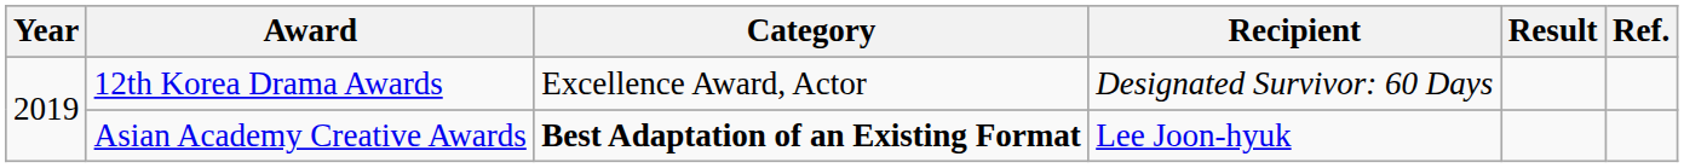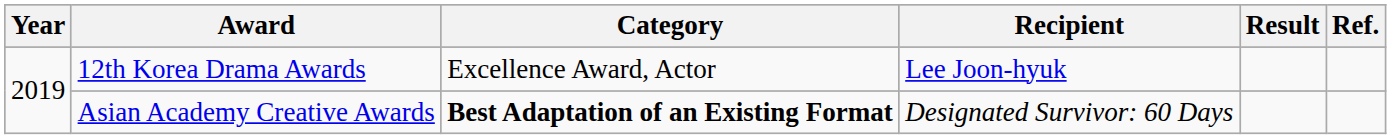12th Korea Drama Awards | Recipient: Designated Survivor: 60 Days -> Lee Joon-hyuk
Asian Academy Creative Awards | Recipient: Lee Joon-hyuk -> Designated Survivor: 60 Days
